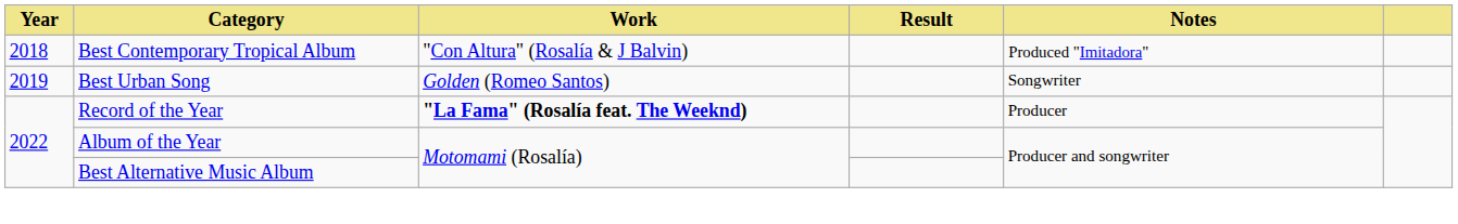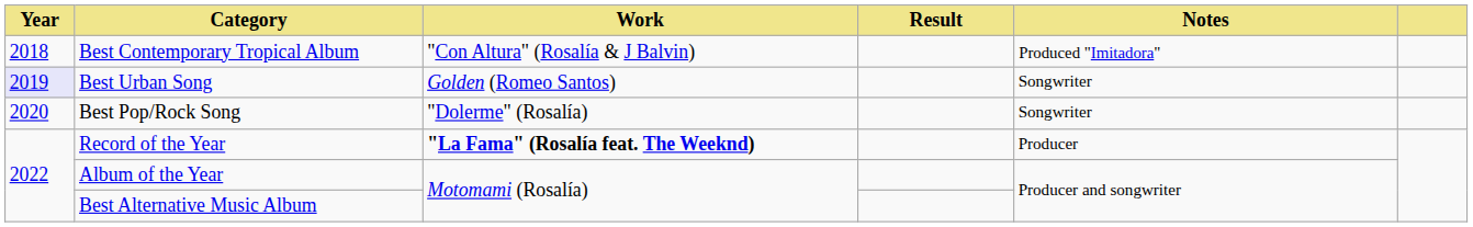Best Urban Song | Year: no background -> lavender background
+ row: 2020 | Best Pop/Rock Song | "Dolerme" (Rosalía) | Songwriter
